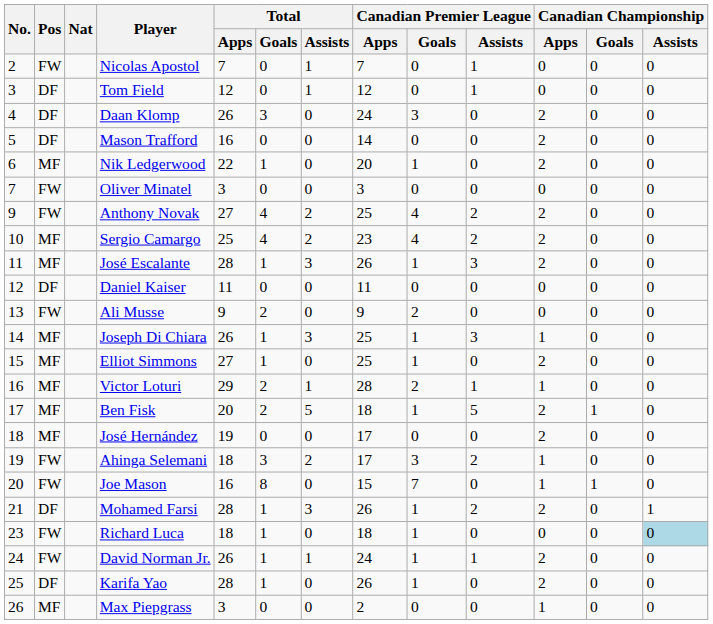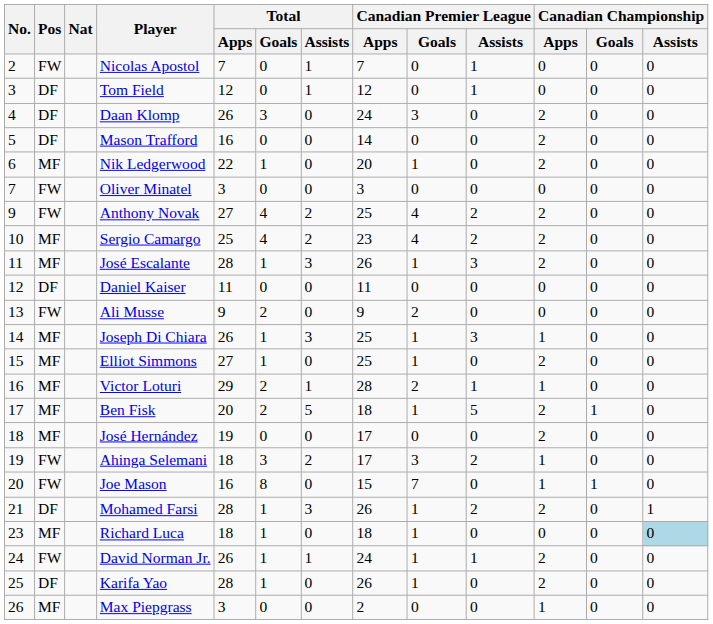Richard Luca | Pos: FW -> MF
